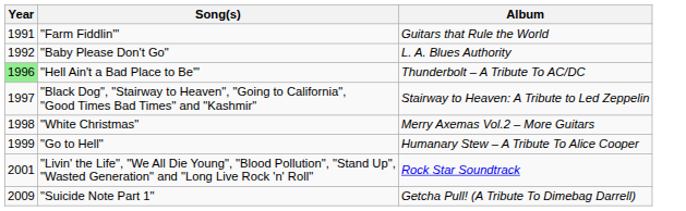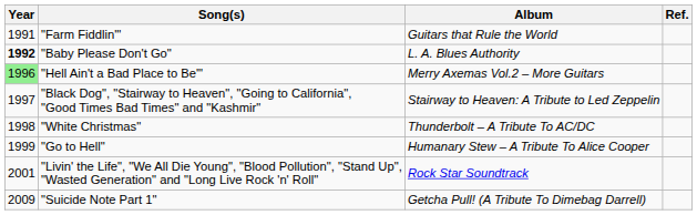+ column: Ref.
"Baby Please Don't Go" | Year: normal -> bold
"Hell Ain't a Bad Place to Be'" | Album: Thunderbolt – A Tribute To AC/DC -> Merry Axemas Vol.2 – More Guitars
"White Christmas" | Album: Merry Axemas Vol.2 – More Guitars -> Thunderbolt – A Tribute To AC/DC
